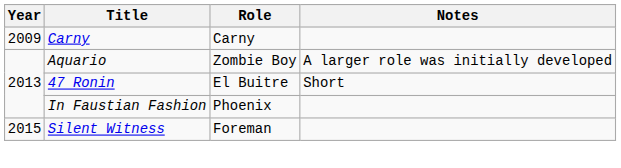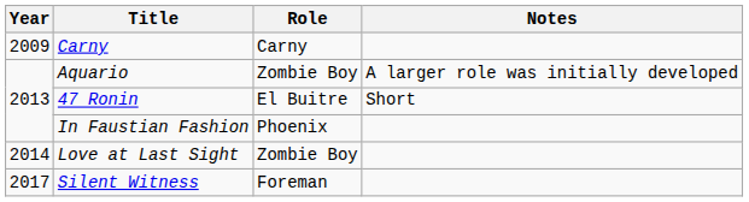+ row: 2014 | Love at Last Sight | Zombie Boy
Silent Witness | Year: 2015 -> 2017
